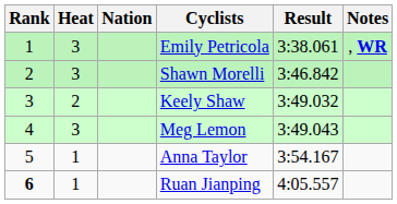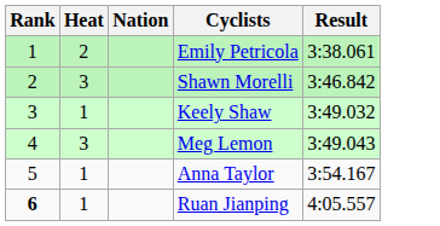- column: Notes | , WR
Emily Petricola | Heat: 3 -> 2
Keely Shaw | Heat: 2 -> 1
